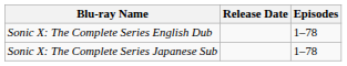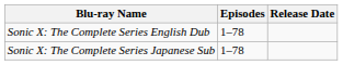columns swapped: Episodes <-> Release Date
